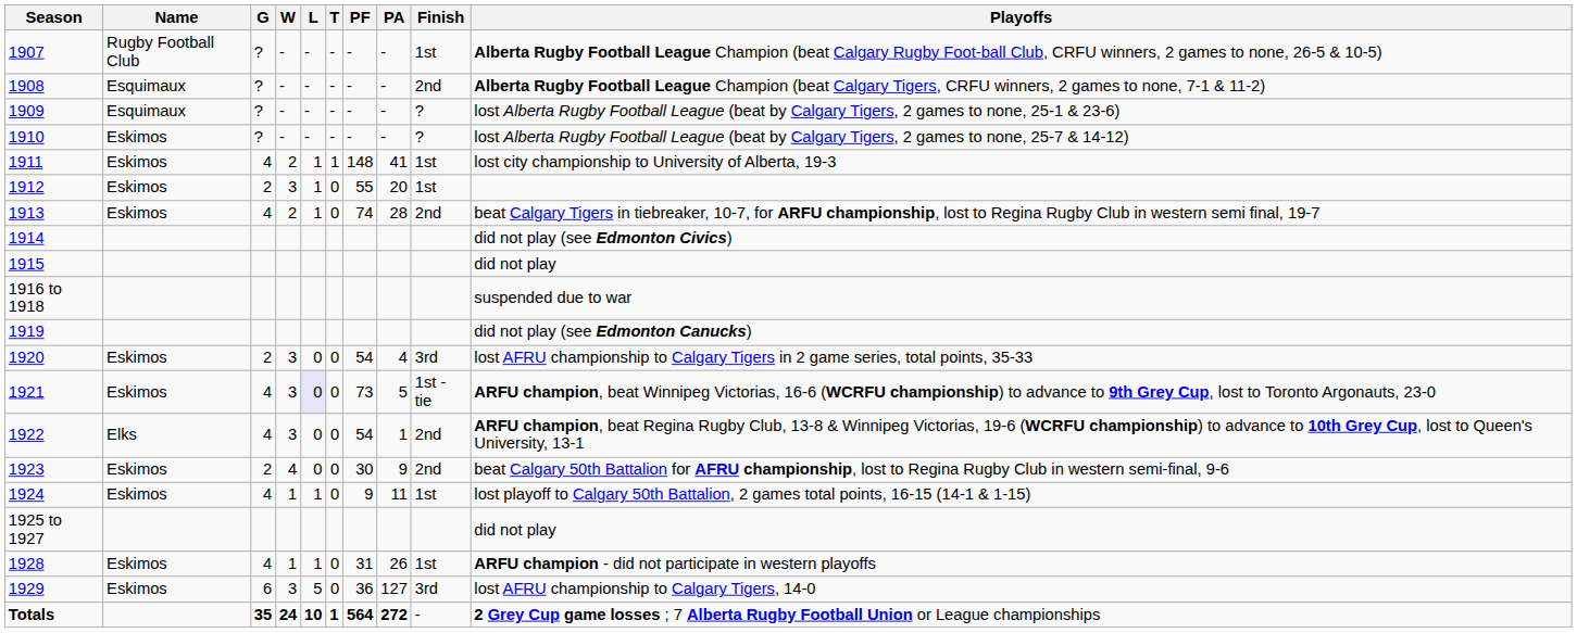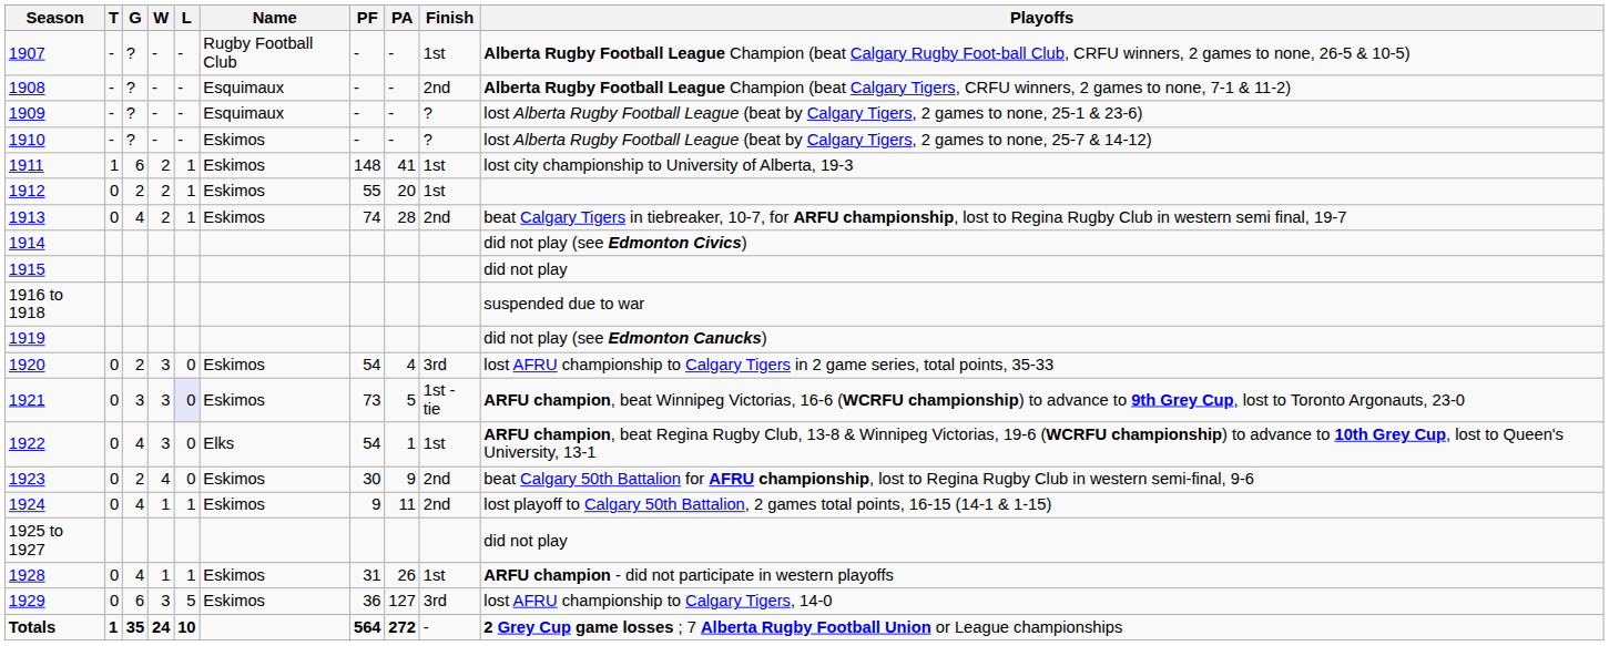columns swapped: Name <-> T
1911 | G: 4 -> 6
1912 | W: 3 -> 2
1921 | G: 4 -> 3
1922 | Finish: 2nd -> 1st
1924 | Finish: 1st -> 2nd
